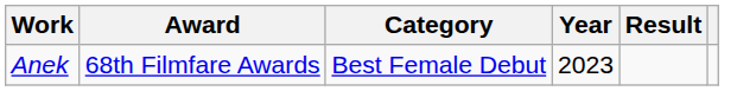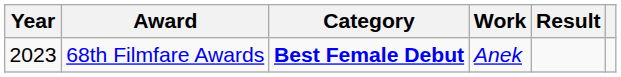columns swapped: Year <-> Work
68th Filmfare Awards | Category: normal -> bold
